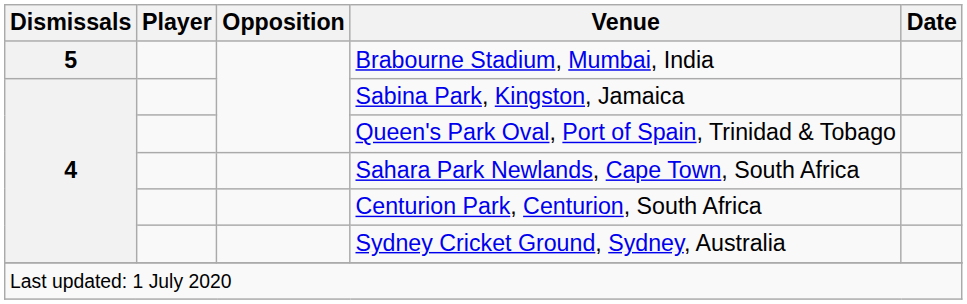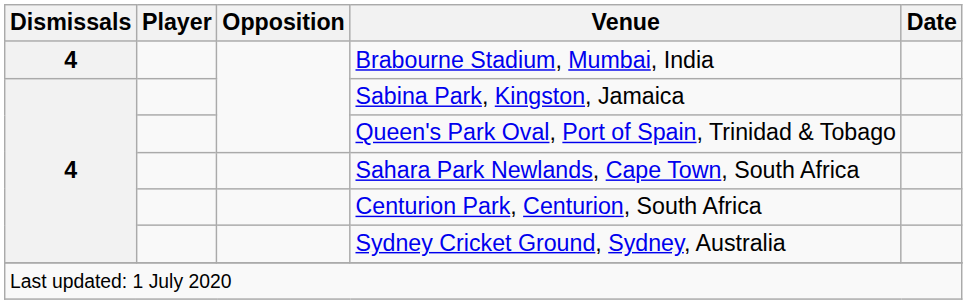Brabourne Stadium, Mumbai, India | Dismissals: 5 -> 4
